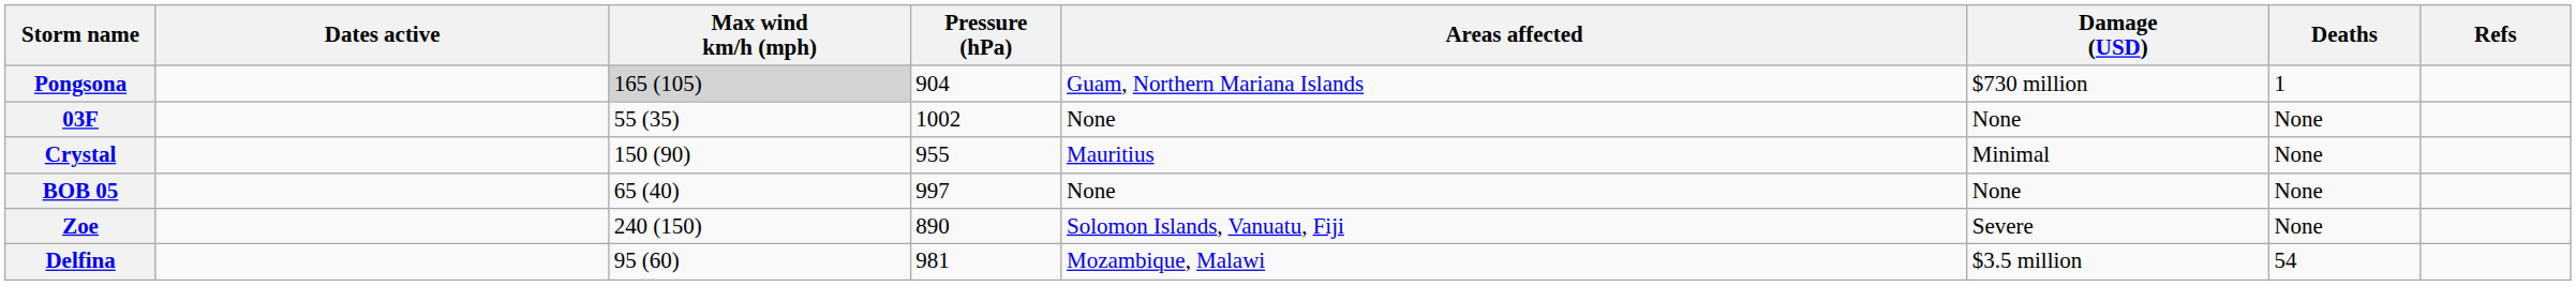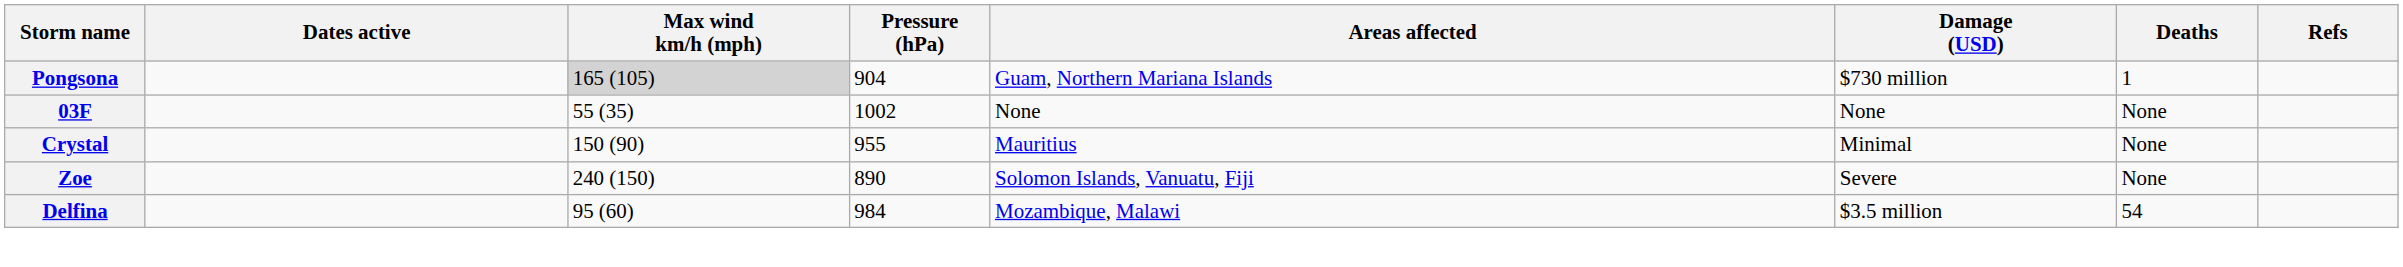- row: BOB 05 | 65 (40) | 997 | None | None | None
Delfina | Pressure (hPa): 981 -> 984
